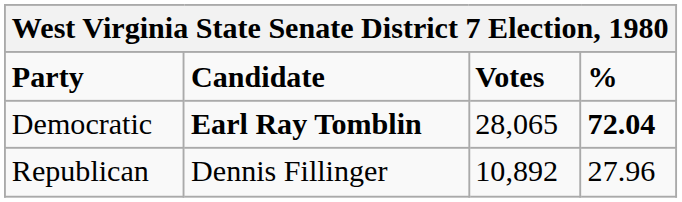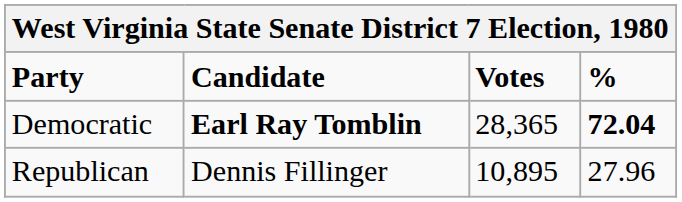Democratic | Votes: 28,065 -> 28,365
Republican | Votes: 10,892 -> 10,895
